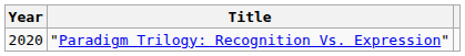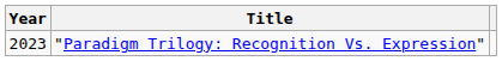"Paradigm Trilogy: Recognition Vs. Expression" | Year: 2020 -> 2023
